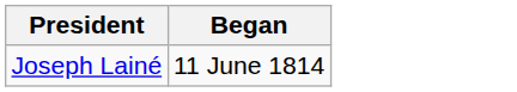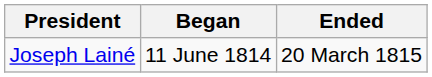+ column: Ended | 20 March 1815
